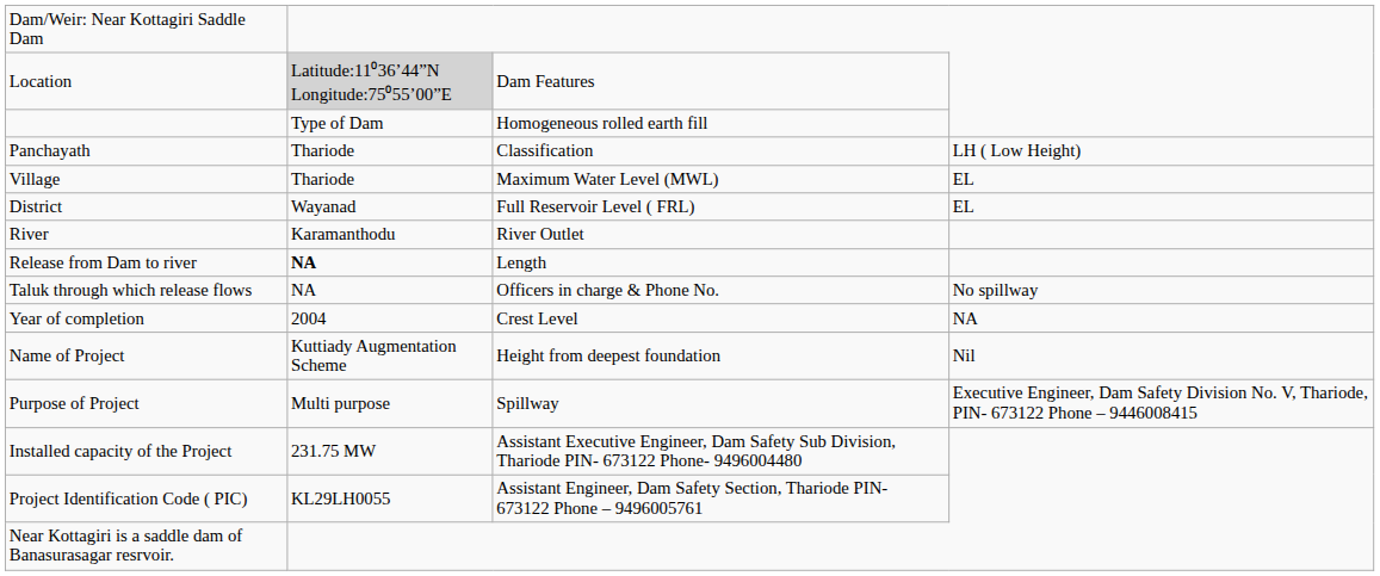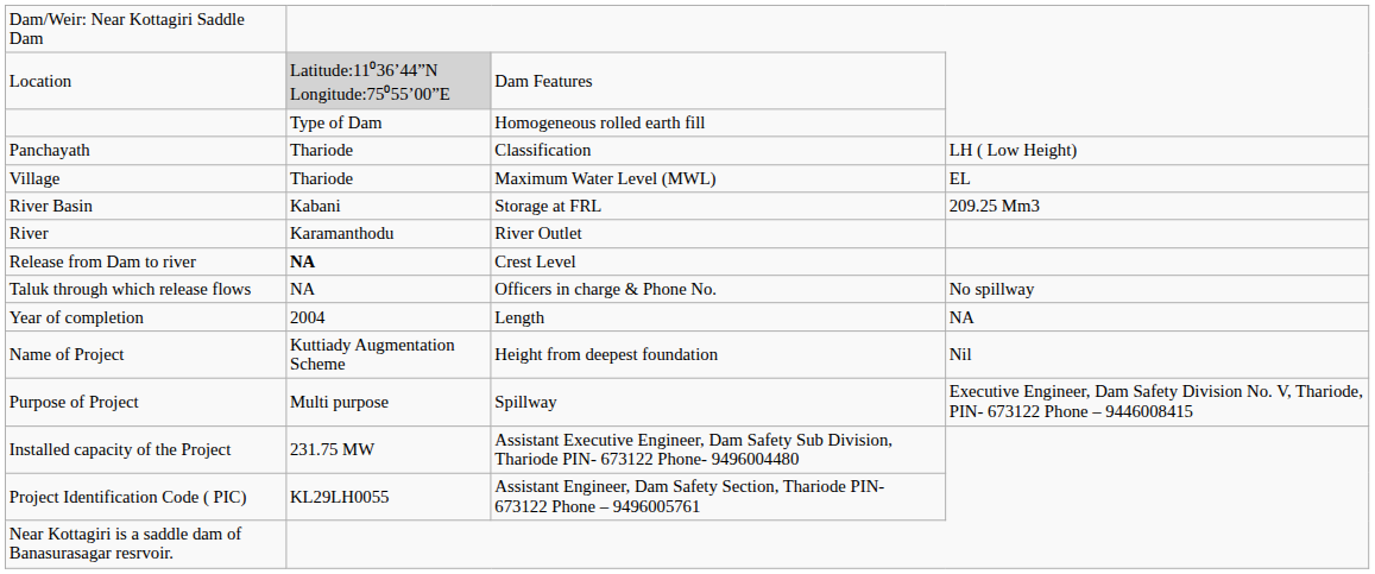- row: District | Wayanad | Full Reservoir Level ( FRL) | EL
+ row: River Basin | Kabani | Storage at FRL | 209.25 Mm3
Release from Dam to river | column 3: Length -> Crest Level
Year of completion | column 3: Crest Level -> Length
